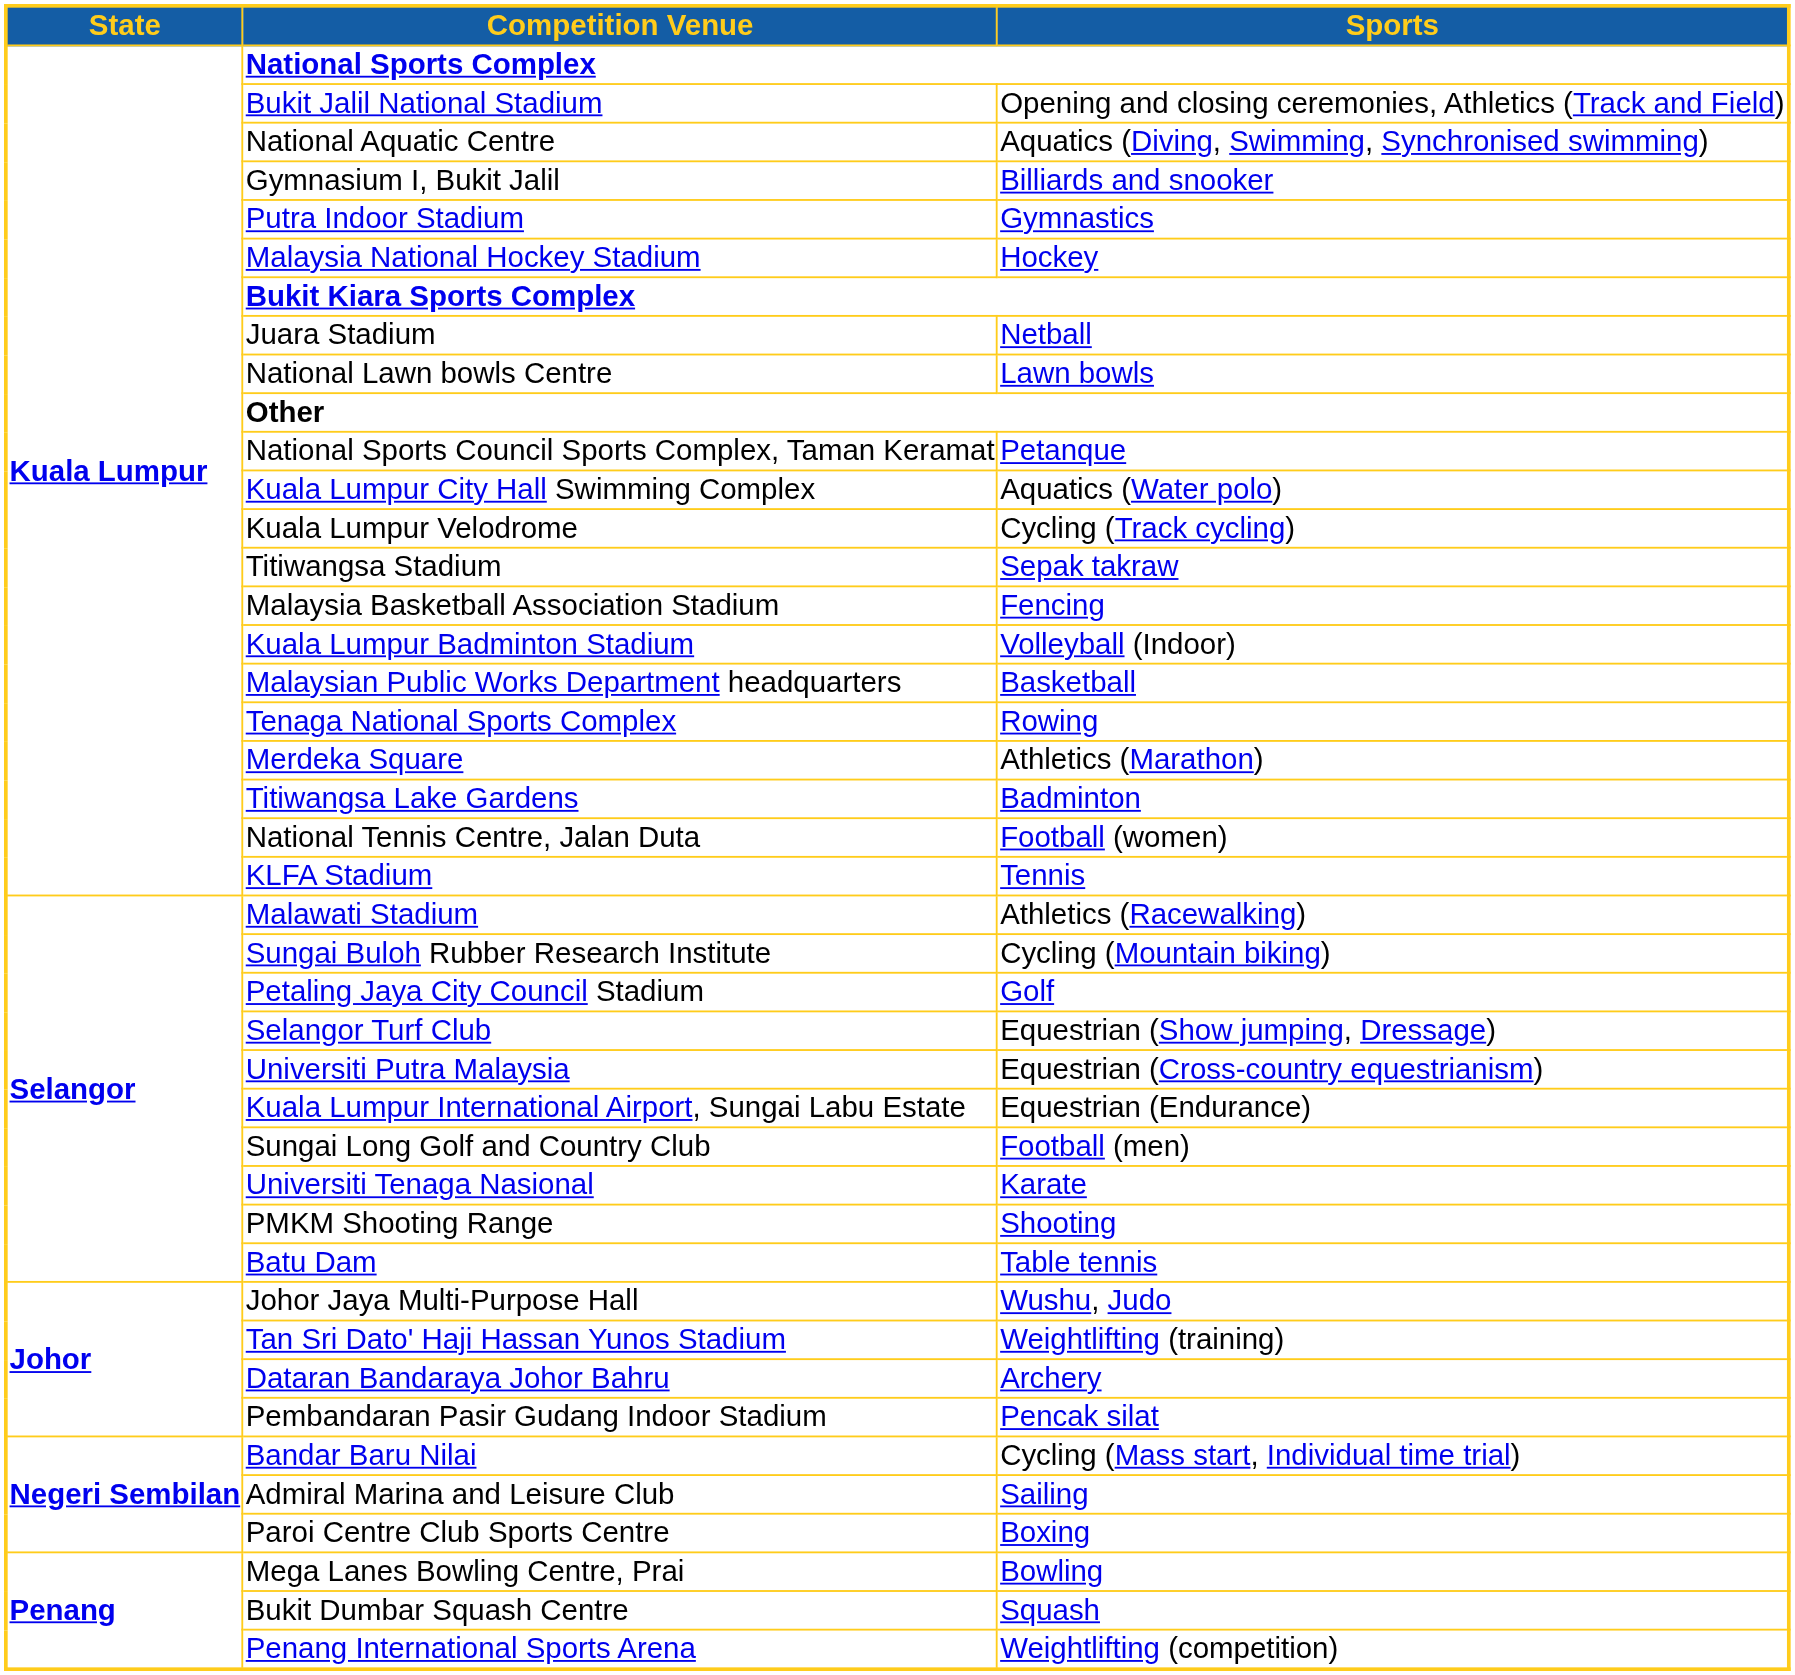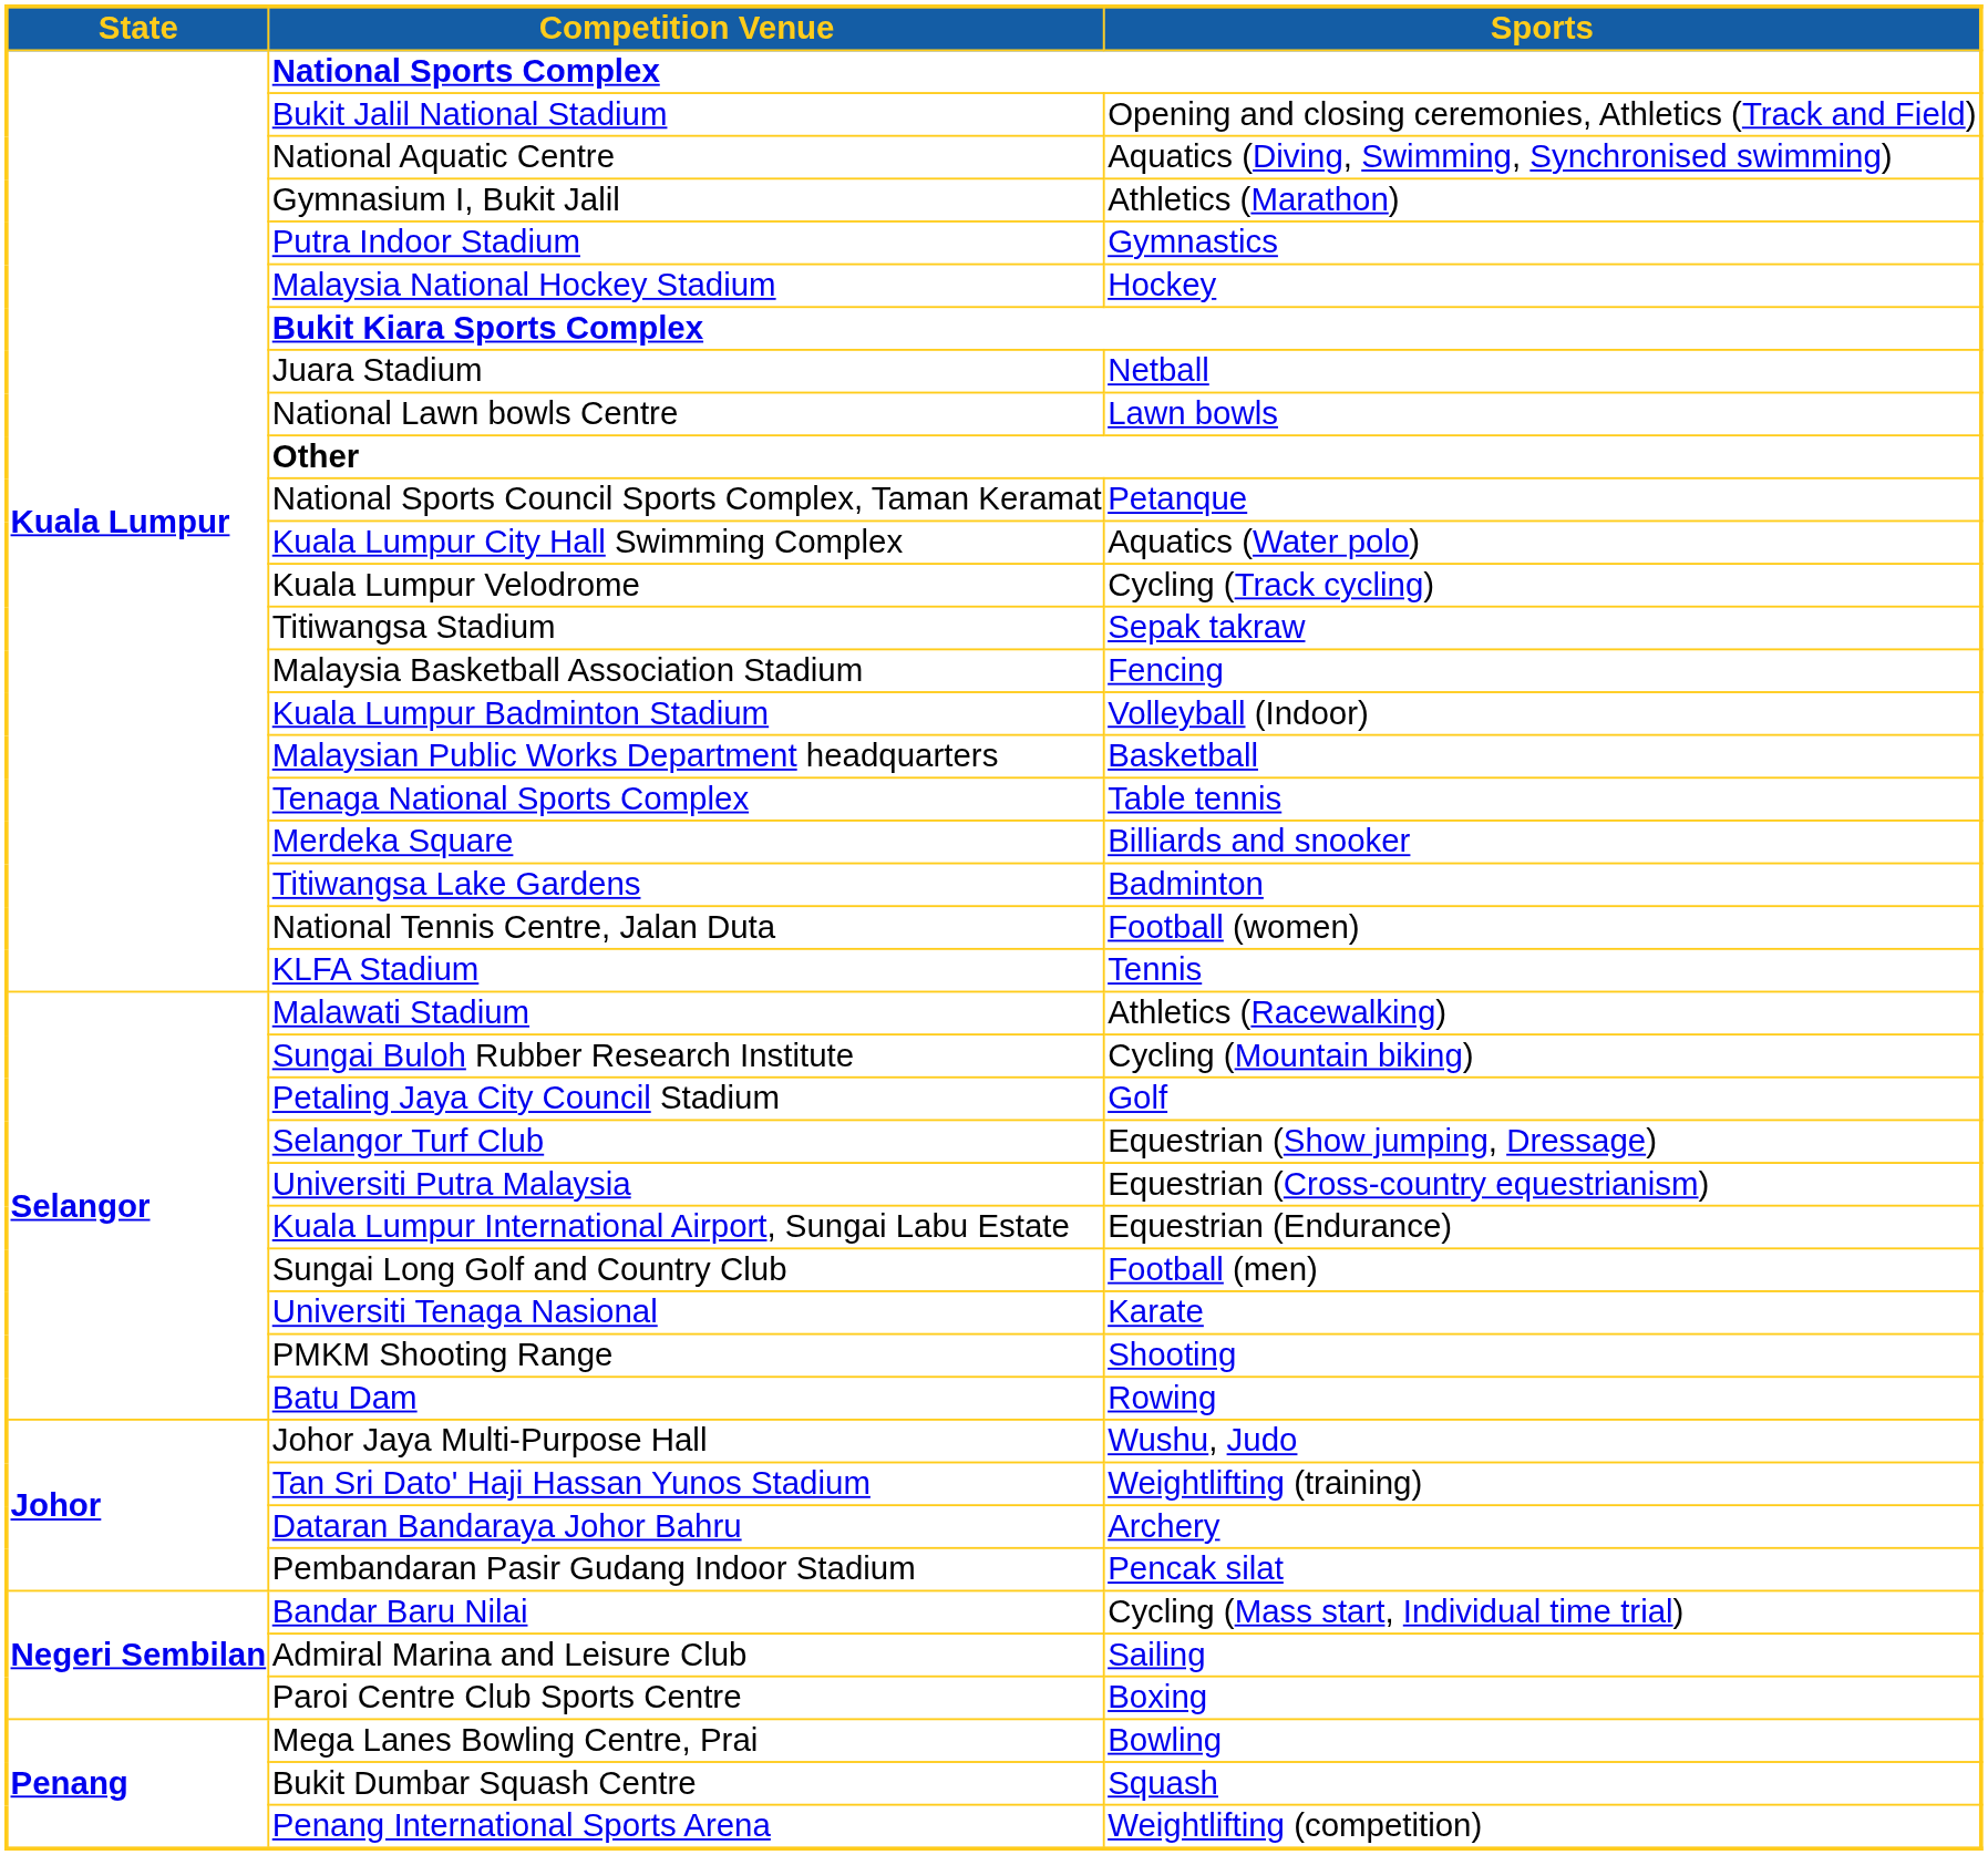Gymnasium I, Bukit Jalil | column 3: Billiards and snooker -> Athletics (Marathon)
Tenaga National Sports Complex | column 3: Rowing -> Table tennis
Merdeka Square | column 3: Athletics (Marathon) -> Billiards and snooker
Batu Dam | column 3: Table tennis -> Rowing
